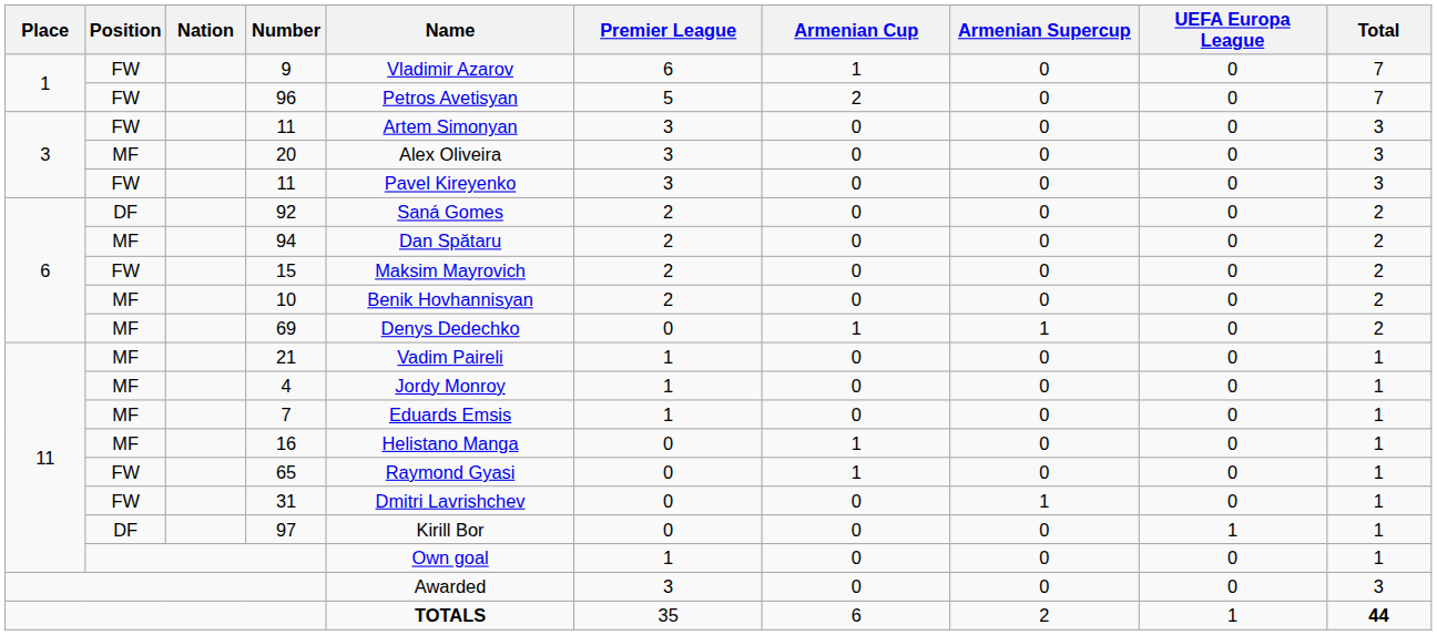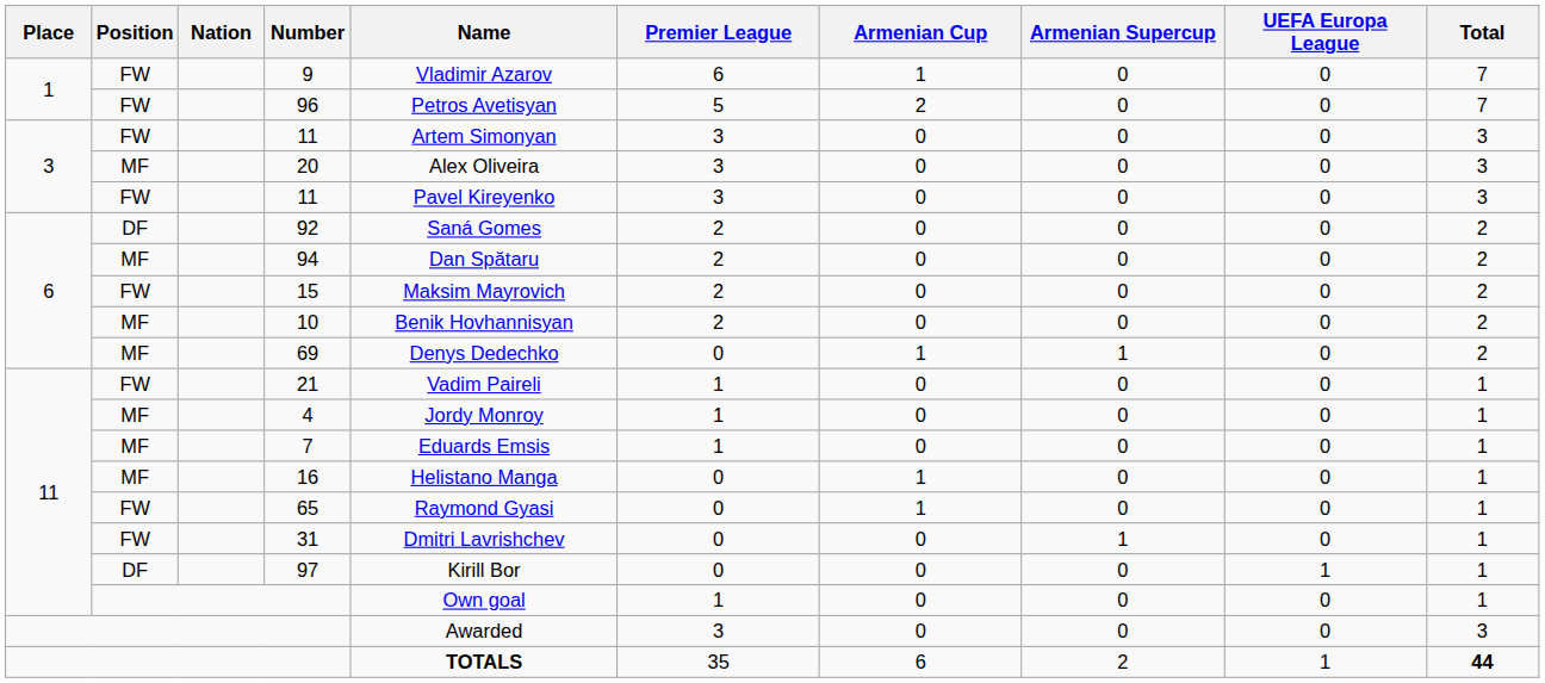21 | Position: MF -> FW
